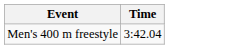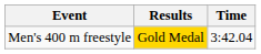+ column: Results | Gold Medal
